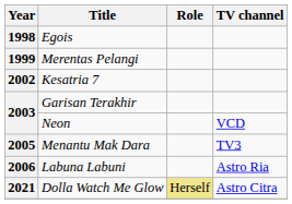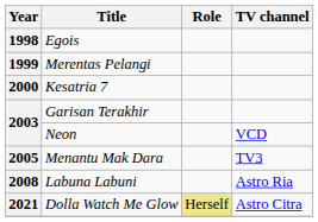Kesatria 7 | Year: 2002 -> 2000
Labuna Labuni | Year: 2006 -> 2008
